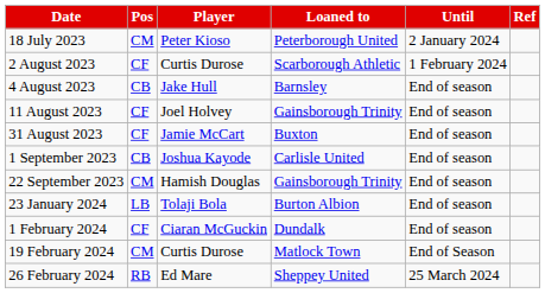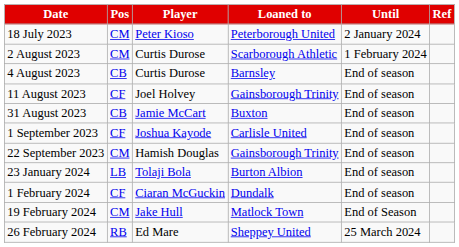2 August 2023 | Pos: CF -> CM
4 August 2023 | Player: Jake Hull -> Curtis Durose
31 August 2023 | Pos: CF -> CB
1 September 2023 | Pos: CB -> CF
19 February 2024 | Player: Curtis Durose -> Jake Hull
